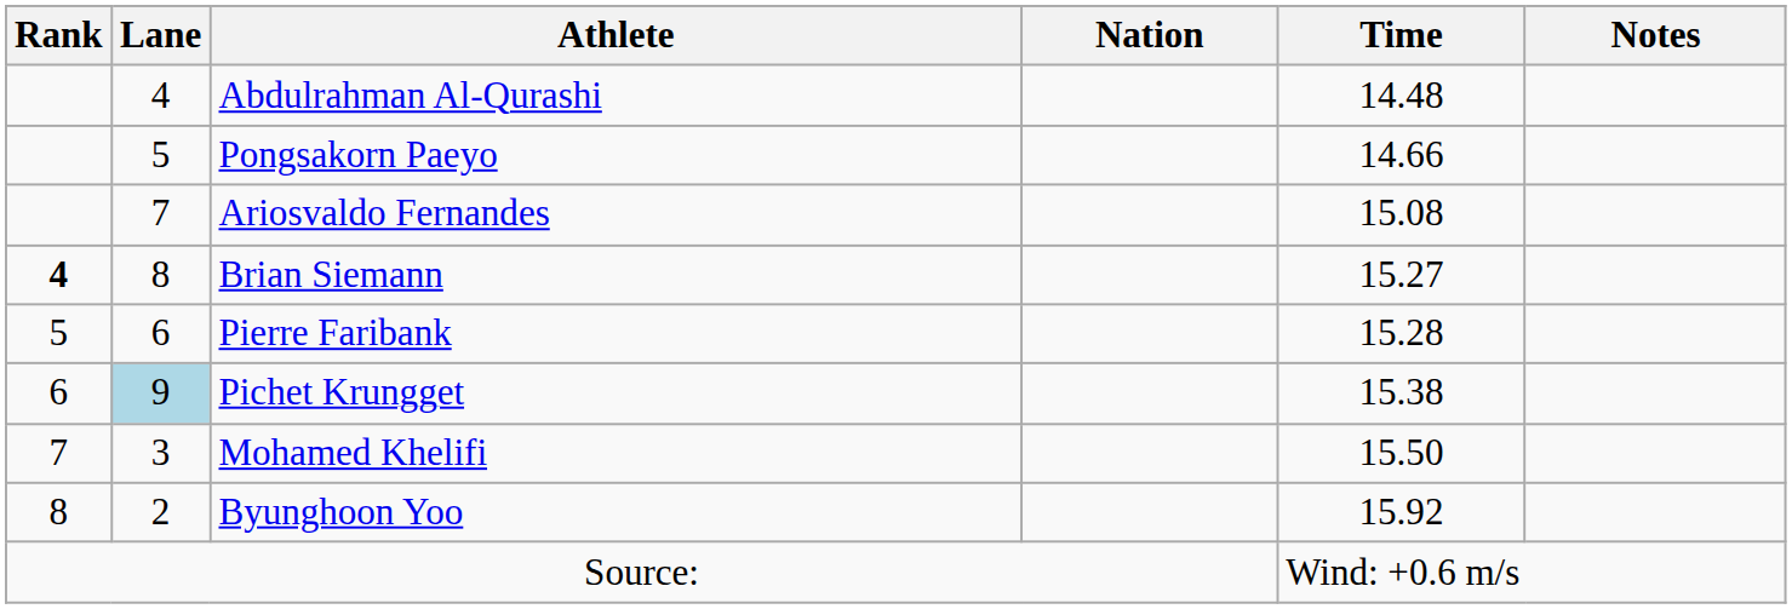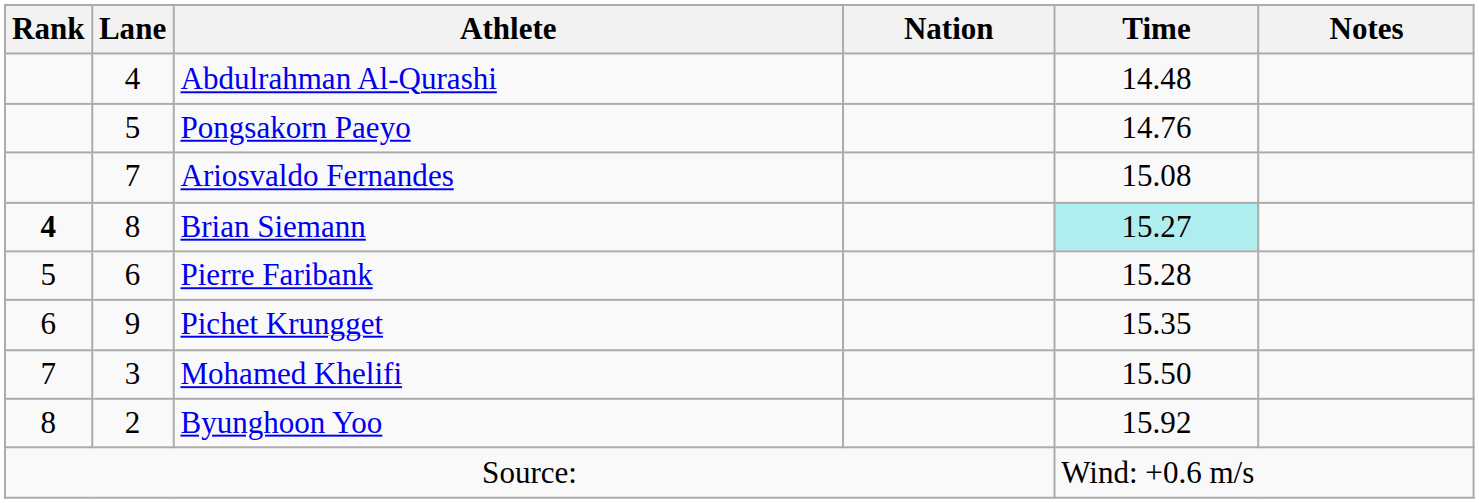Pongsakorn Paeyo | Time: 14.66 -> 14.76
Brian Siemann | Time: no background -> paleturquoise background
Pichet Krungget | Lane: lightblue background -> no background
Pichet Krungget | Time: 15.38 -> 15.35
